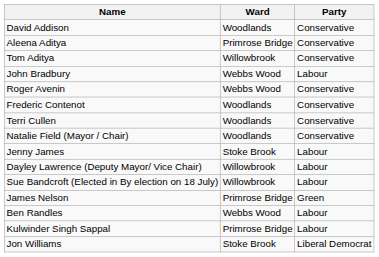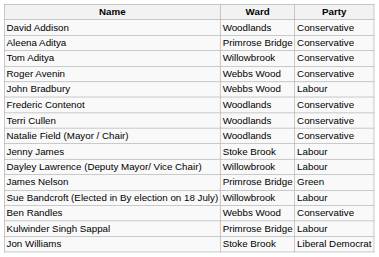rows swapped: Roger Avenin <-> John Bradbury
rows swapped: Sue Bandcroft (Elected in By election on 18 July) <-> James Nelson
Ben Randles | Party: Labour -> Conservative
